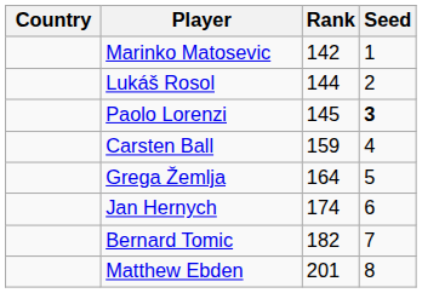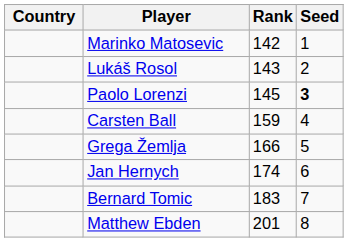Lukáš Rosol | Rank: 144 -> 143
Grega Žemlja | Rank: 164 -> 166
Bernard Tomic | Rank: 182 -> 183
